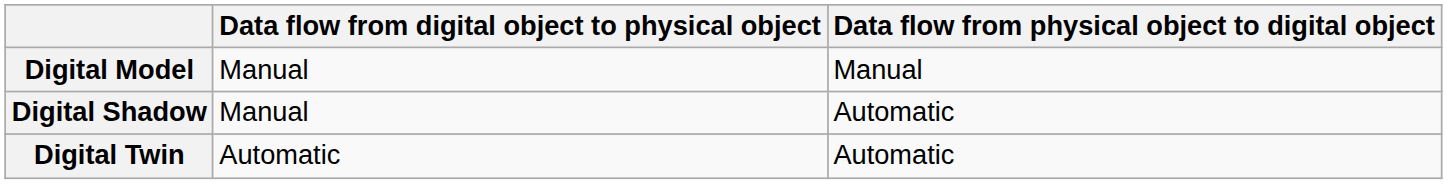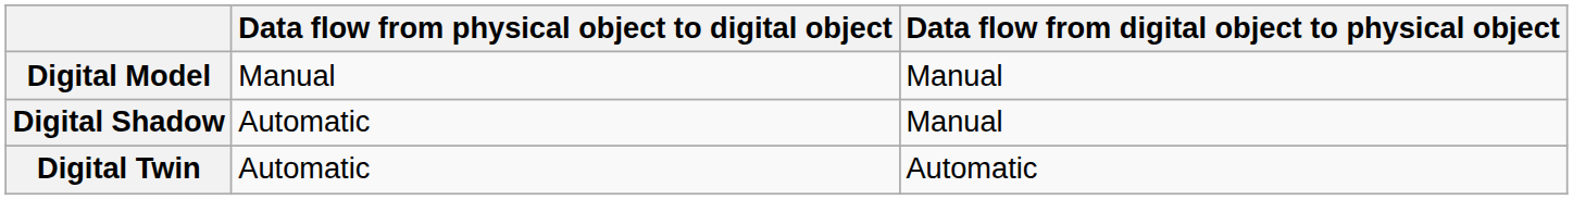columns swapped: Data flow from physical object to digital object <-> Data flow from digital object to physical object
